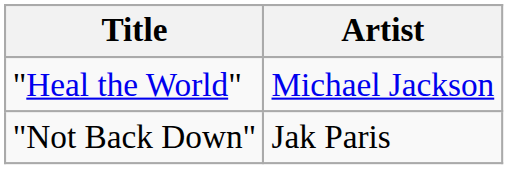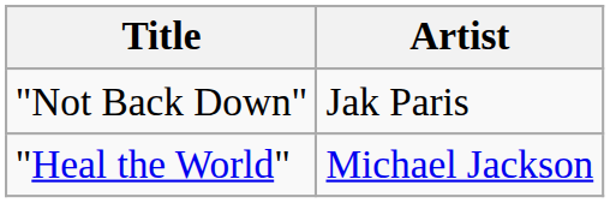rows swapped: "Heal the World" <-> "Not Back Down"
